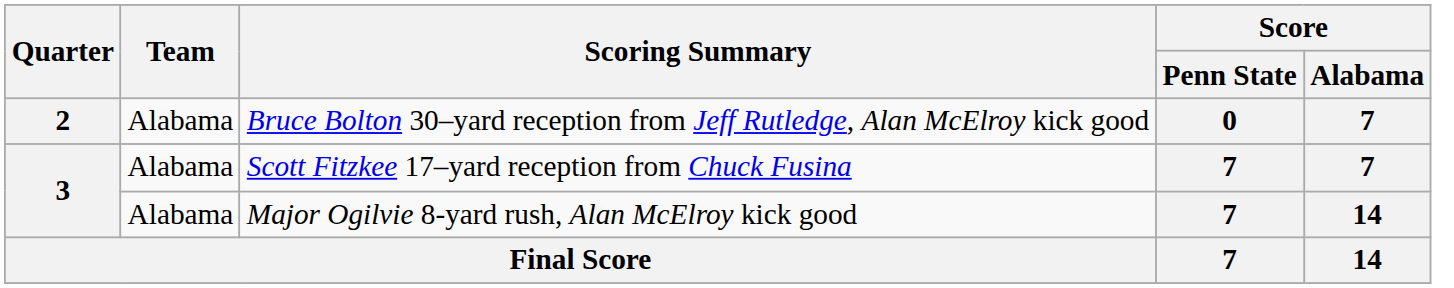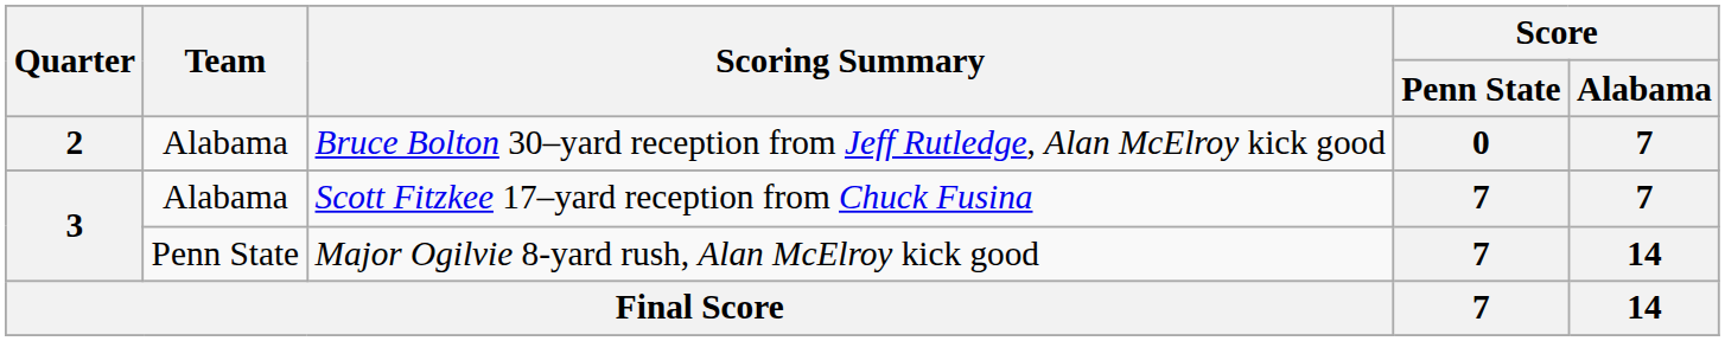Major Ogilvie 8-yard rush, Alan McElroy kick good | Team: Alabama -> Penn State
